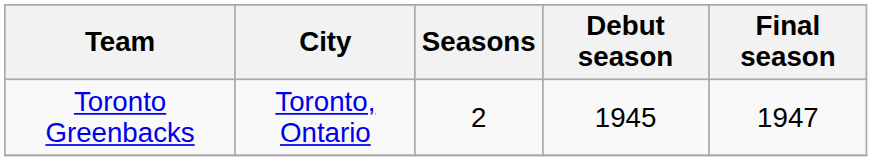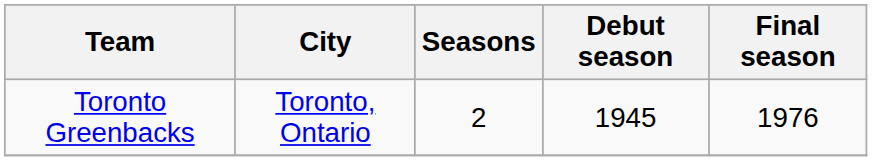Toronto Greenbacks | Final season: 1947 -> 1976
